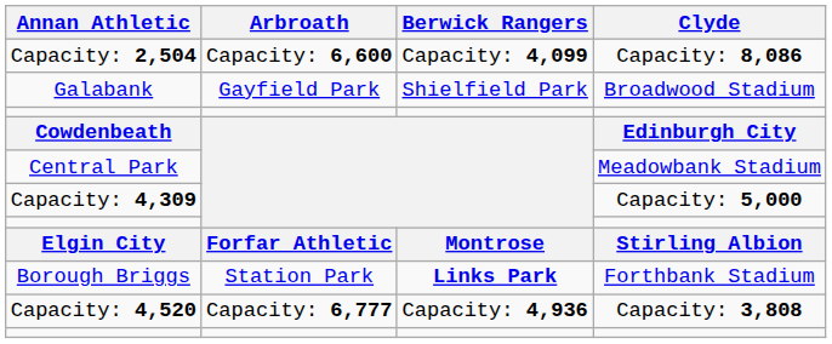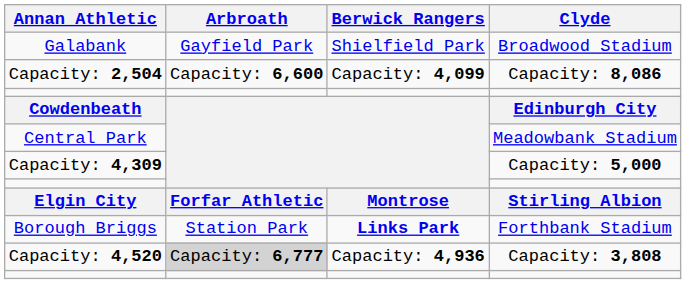rows swapped: Galabank <-> Capacity: 2,504
Capacity: 4,520 | Arbroath: no background -> lightgrey background
